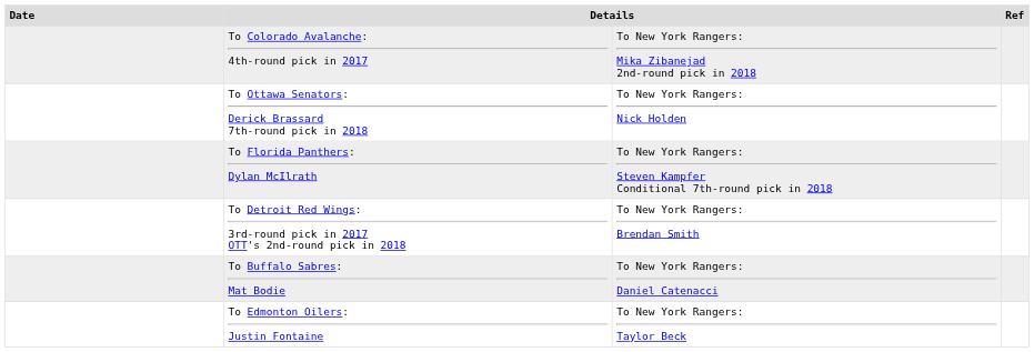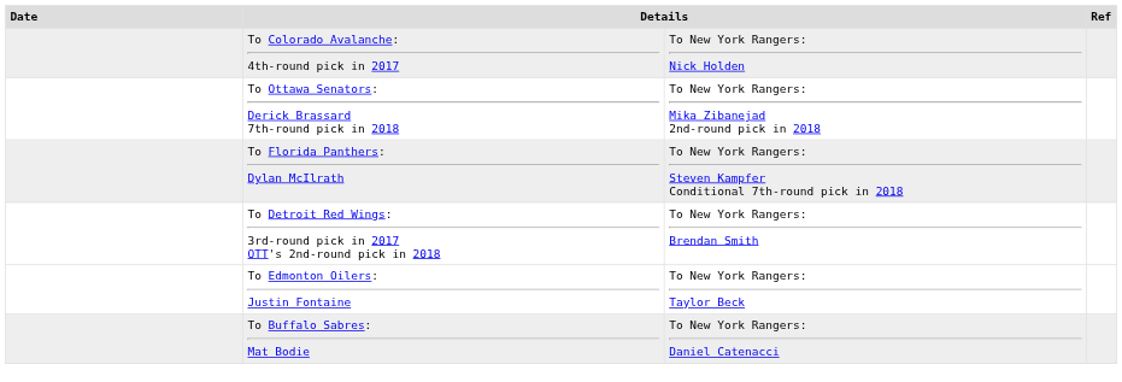To Colorado Avalanche: 4th-round pick in 2017 | column 3: To New York Rangers: Mika Zibanejad 2nd-round pick in 2018 -> To New York Rangers: Nick Holden
To Ottawa Senators: Derick Brassard 7th-round pick in 2018 | column 3: To New York Rangers: Nick Holden -> To New York Rangers: Mika Zibanejad 2nd-round pick in 2018
rows swapped: To Buffalo Sabres: Mat Bodie <-> To Edmonton Oilers: Justin Fontaine
